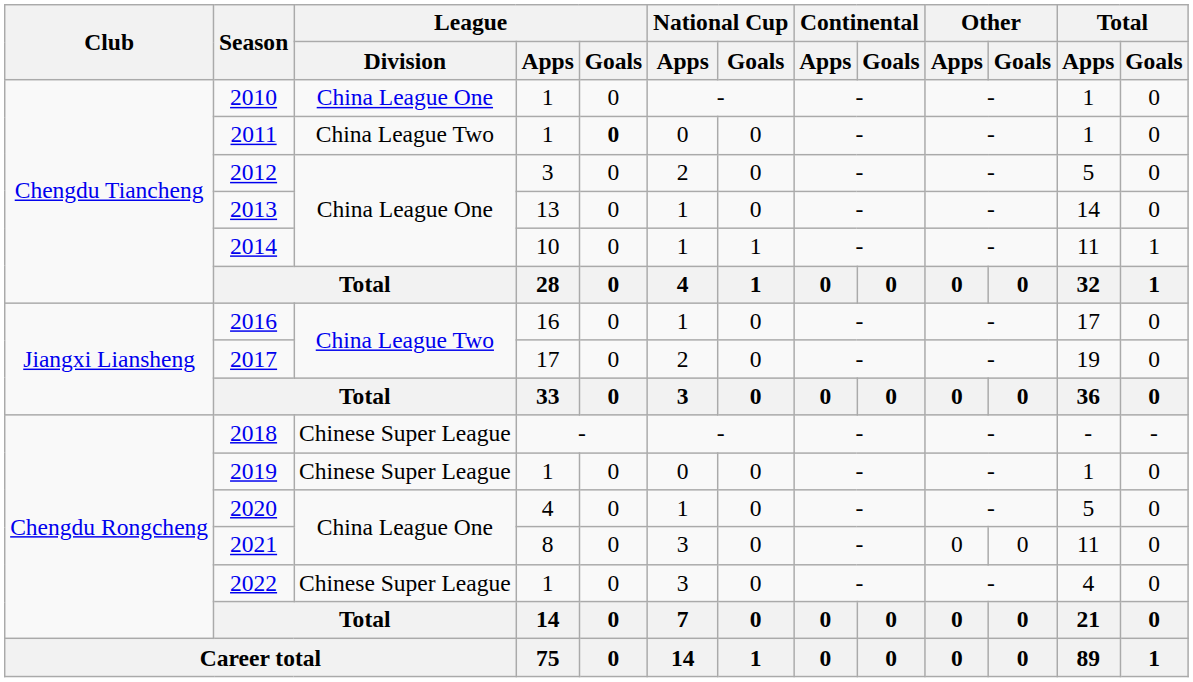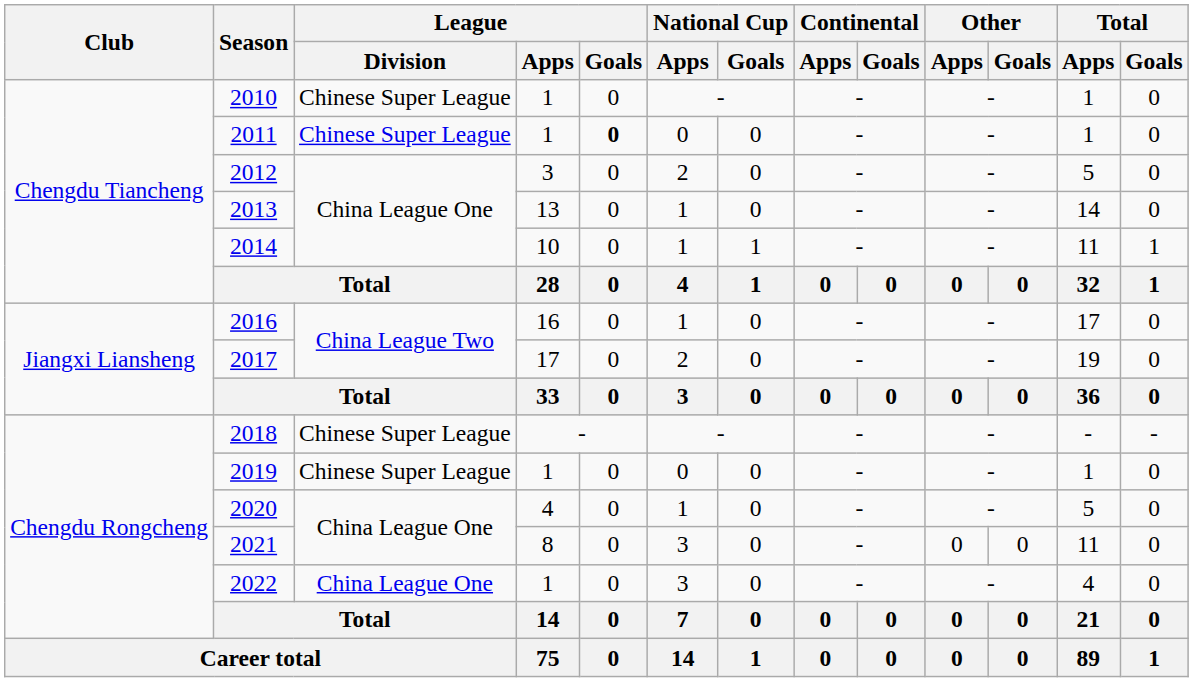2010 | League / Division: China League One -> Chinese Super League
2011 | League / Division: China League Two -> Chinese Super League
2022 | League / Division: Chinese Super League -> China League One
